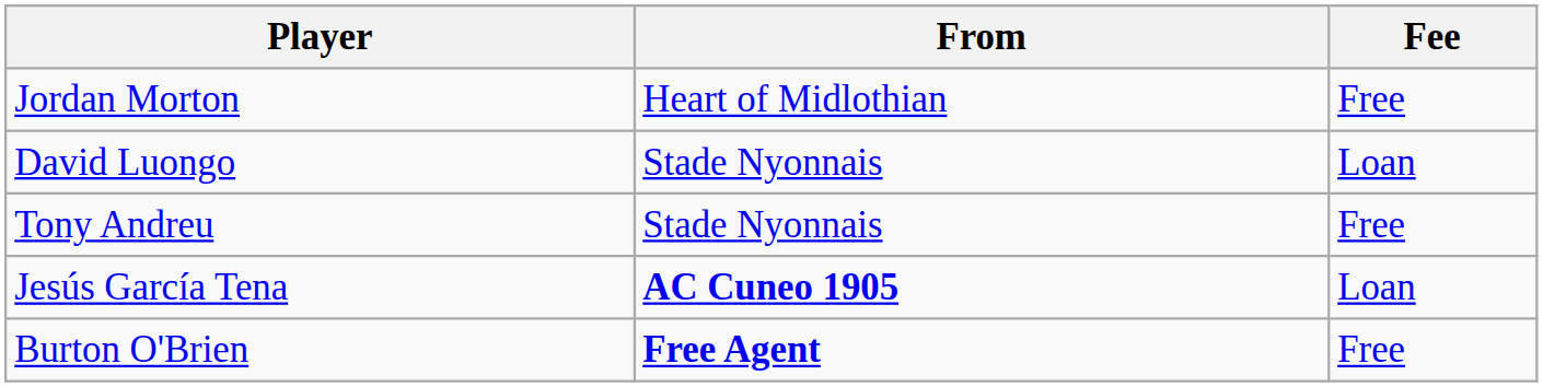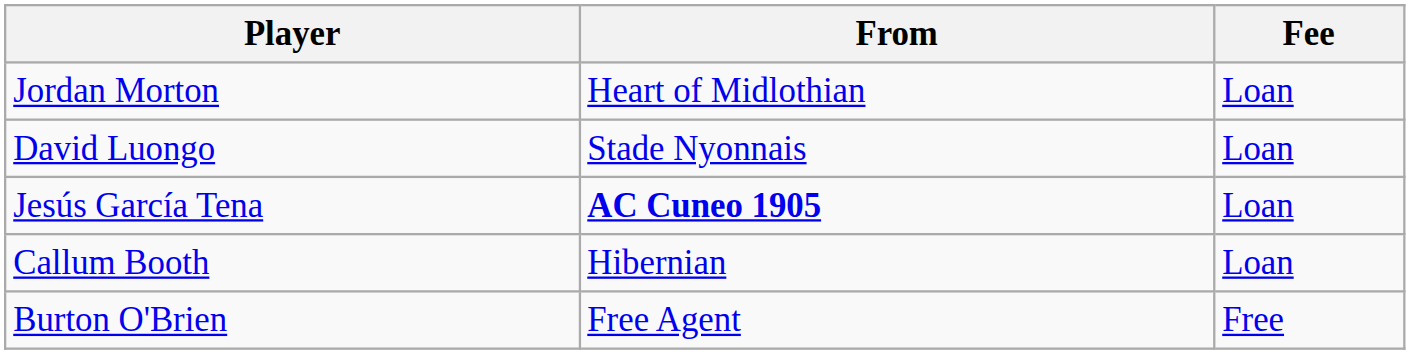Jordan Morton | Fee: Free -> Loan
- row: Tony Andreu | Stade Nyonnais | Free
+ row: Callum Booth | Hibernian | Loan
Burton O'Brien | From: bold -> normal
